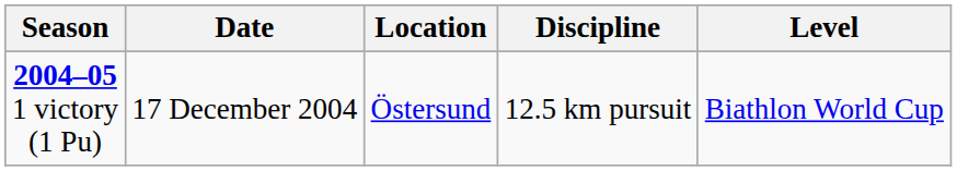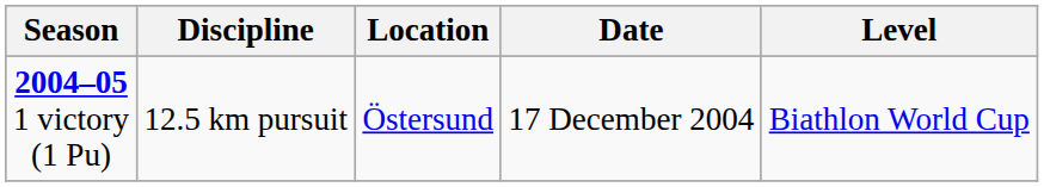columns swapped: Date <-> Discipline
